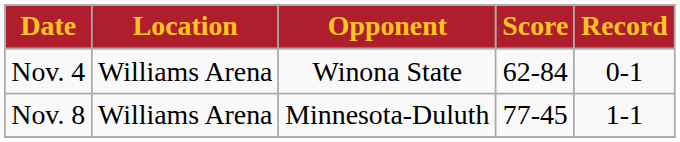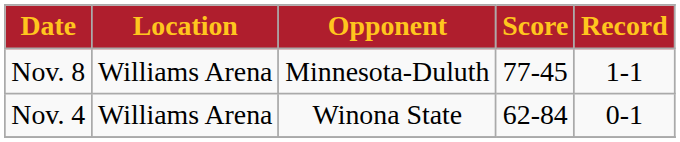rows swapped: Nov. 4 <-> Nov. 8
